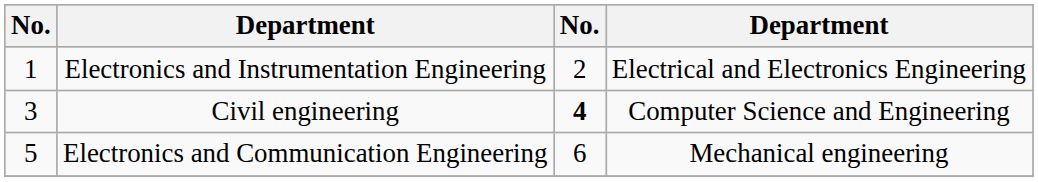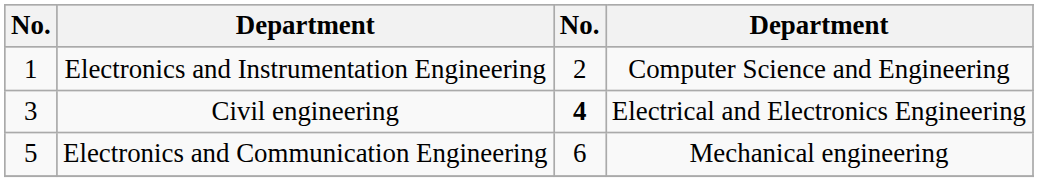Electronics and Instrumentation Engineering | column 4: Electrical and Electronics Engineering -> Computer Science and Engineering
Civil engineering | column 4: Computer Science and Engineering -> Electrical and Electronics Engineering
